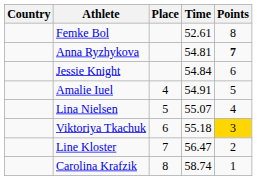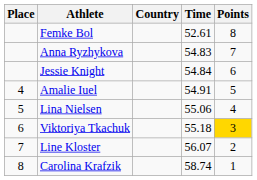columns swapped: Place <-> Country
Anna Ryzhykova | Time: 54.81 -> 54.83
Anna Ryzhykova | Points: bold -> normal
Lina Nielsen | Time: 55.07 -> 55.06
Line Kloster | Time: 56.47 -> 56.07
